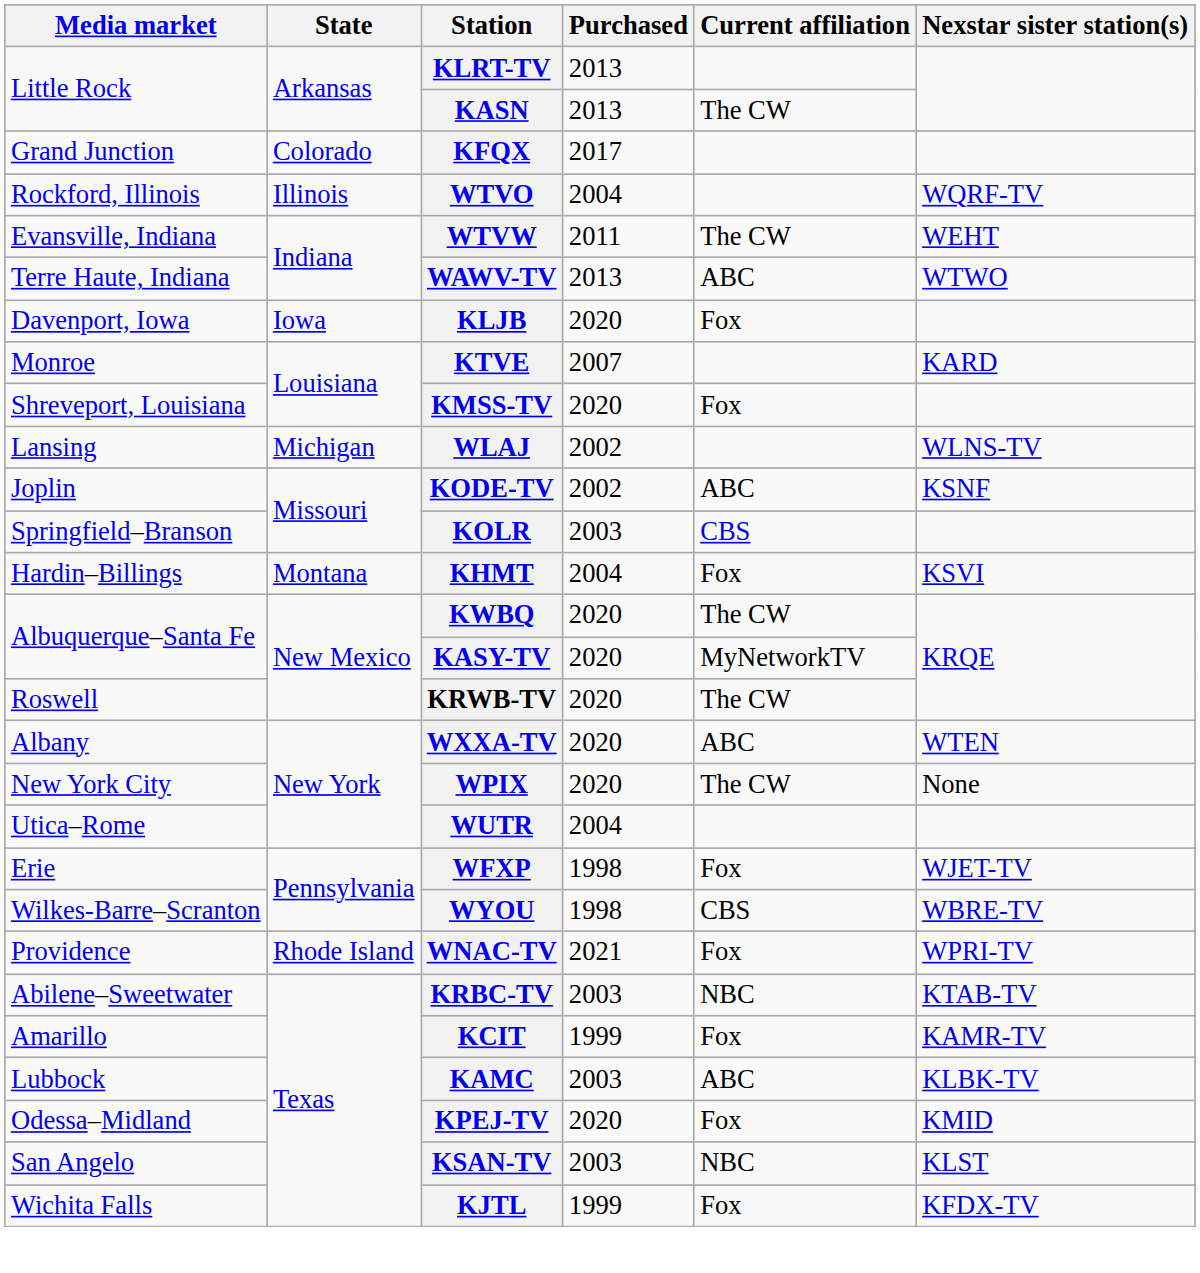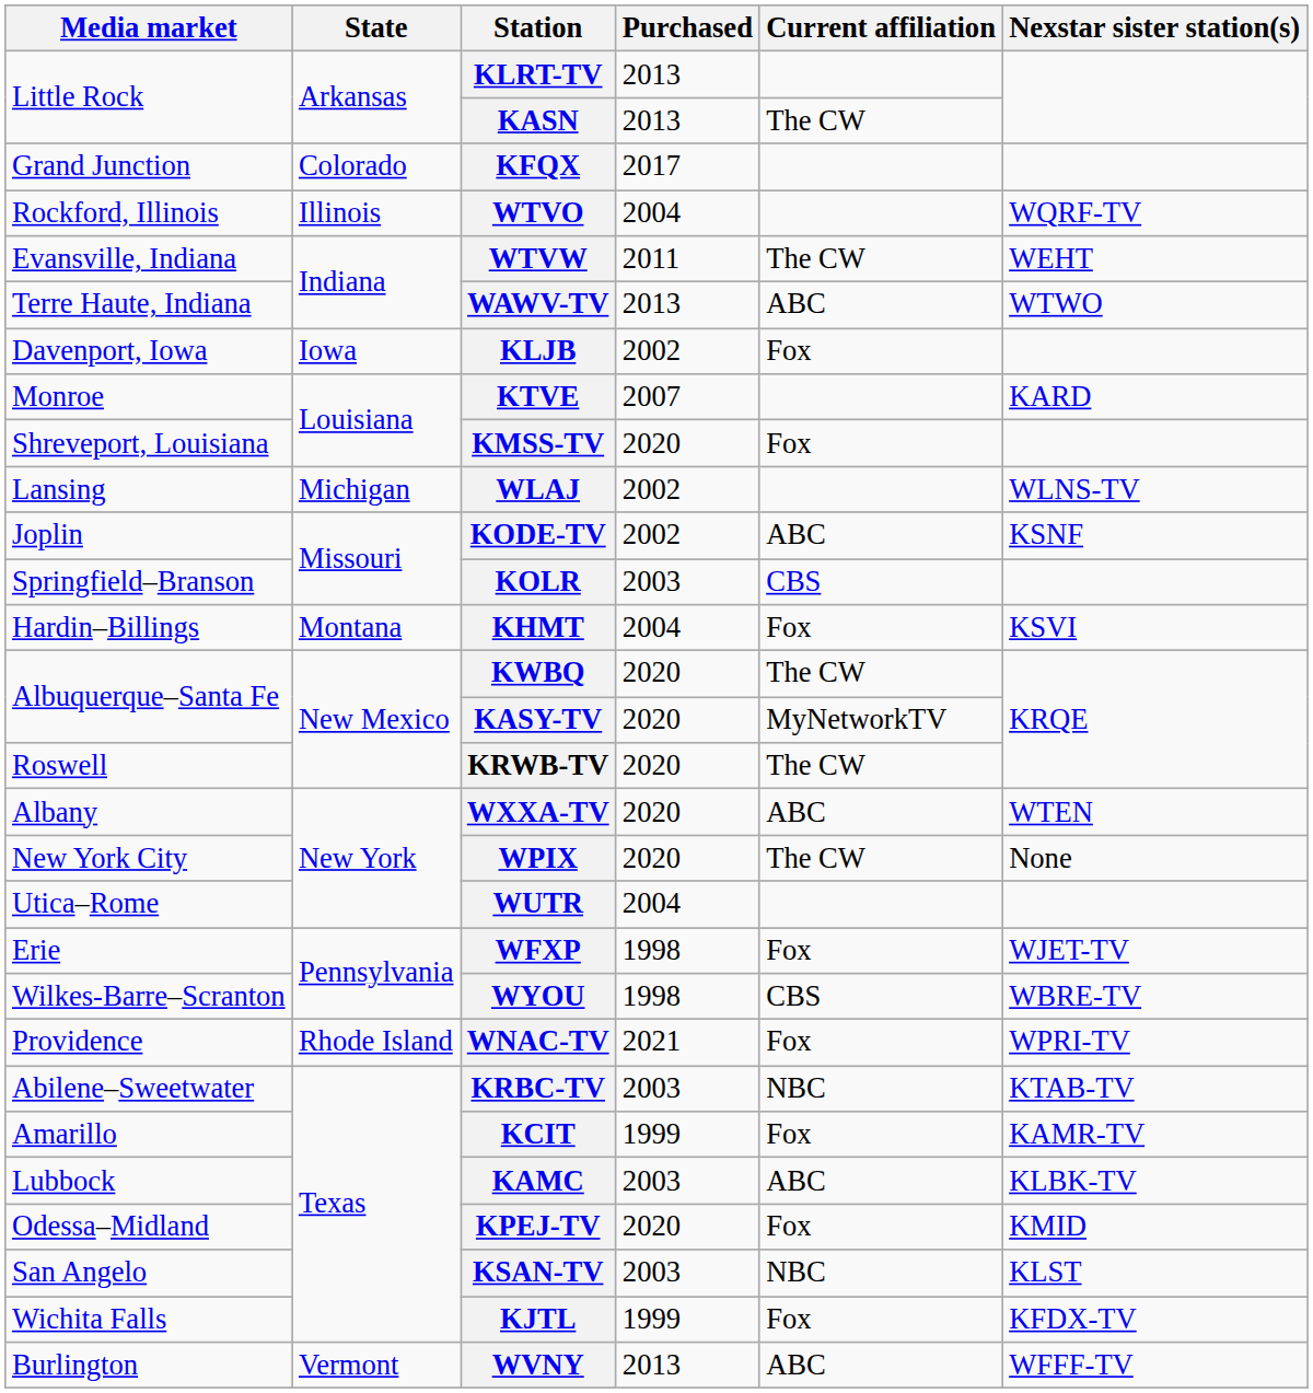KLJB | Purchased: 2020 -> 2002
+ row: Burlington | Vermont | WVNY | 2013 | ABC | WFFF-TV
